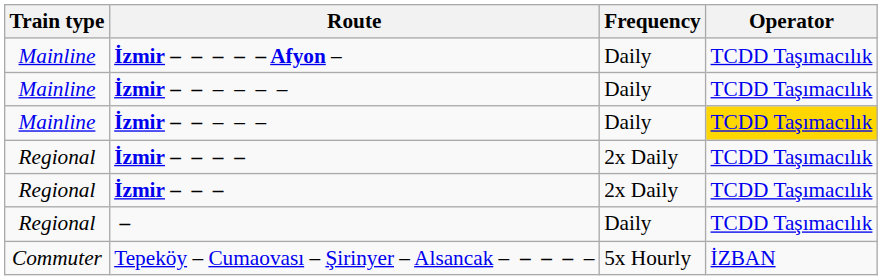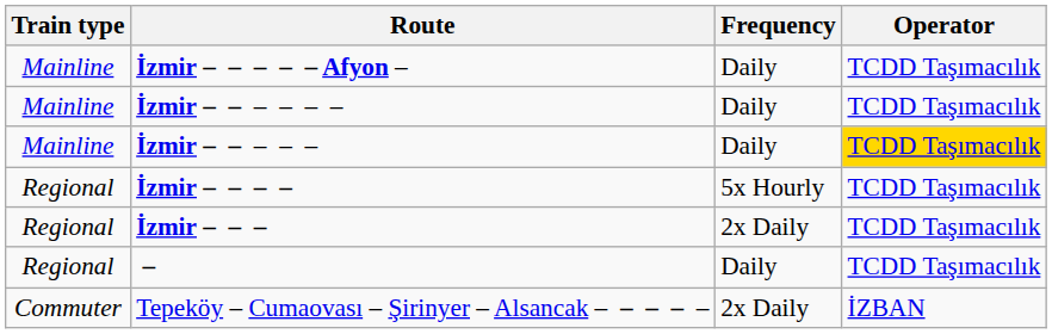İzmir – – – – | Frequency: 2x Daily -> 5x Hourly
Tepeköy – Cumaovası – Şirinyer – Alsancak – – – – – | Frequency: 5x Hourly -> 2x Daily
